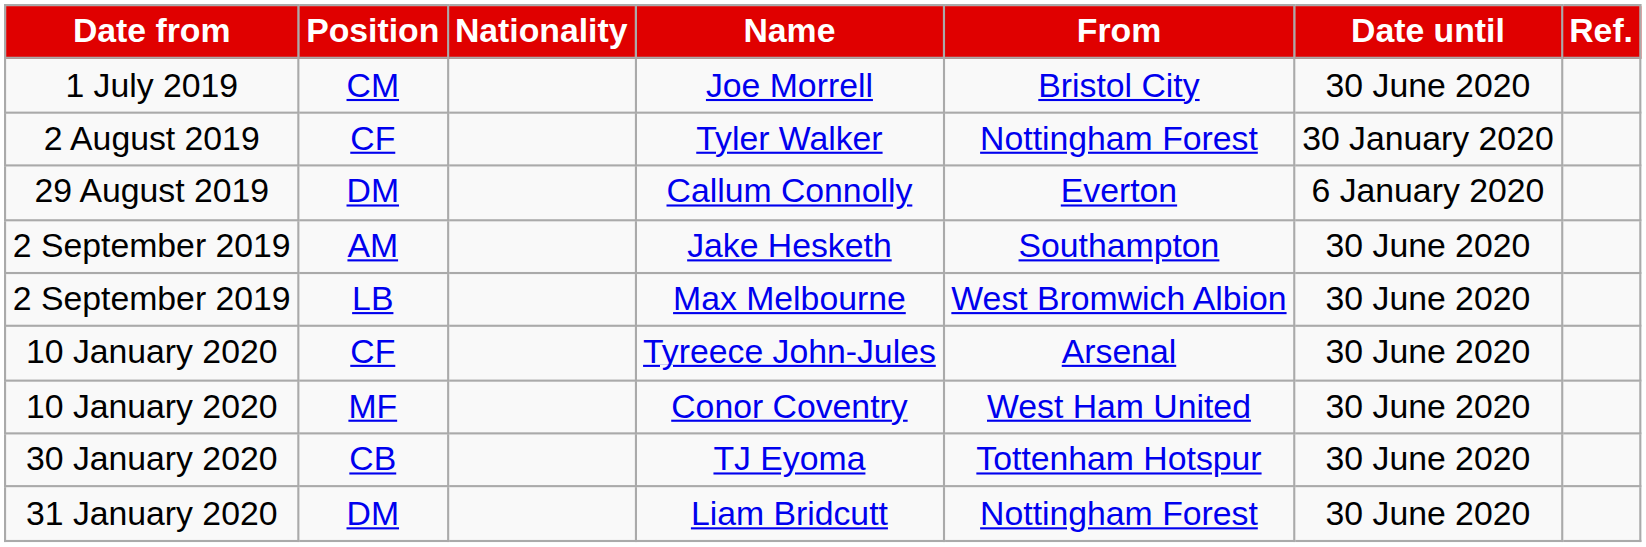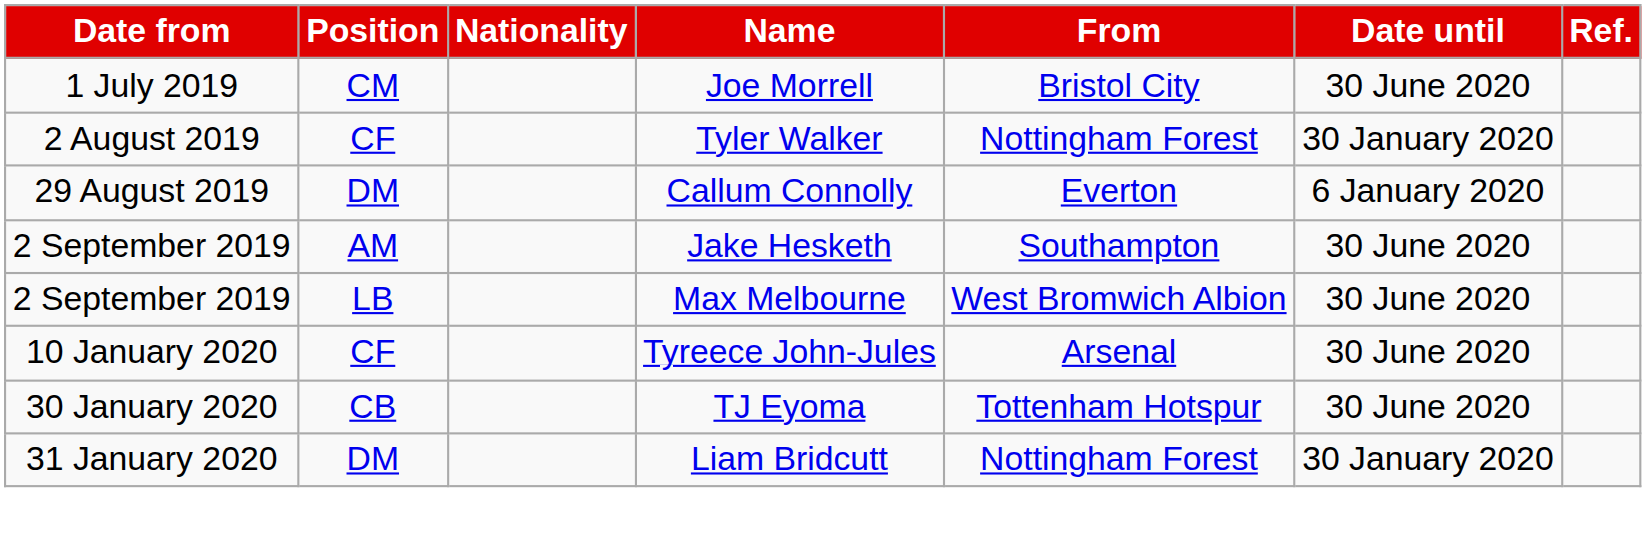- row: 10 January 2020 | MF | Conor Coventry | West Ham United | 30 June 2020
Liam Bridcutt | Date until: 30 June 2020 -> 30 January 2020
